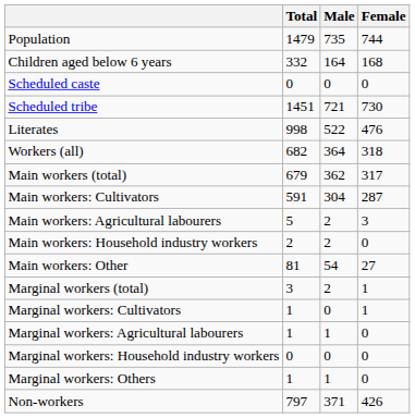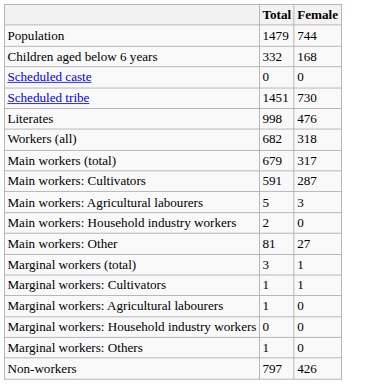- column: Male | 735 | 164 | 0 | 721 | 522 | 364 | 362 | 304 | 2 | 2 | 54 | 2 | 0 | 1 | 0 | 1 | 371
